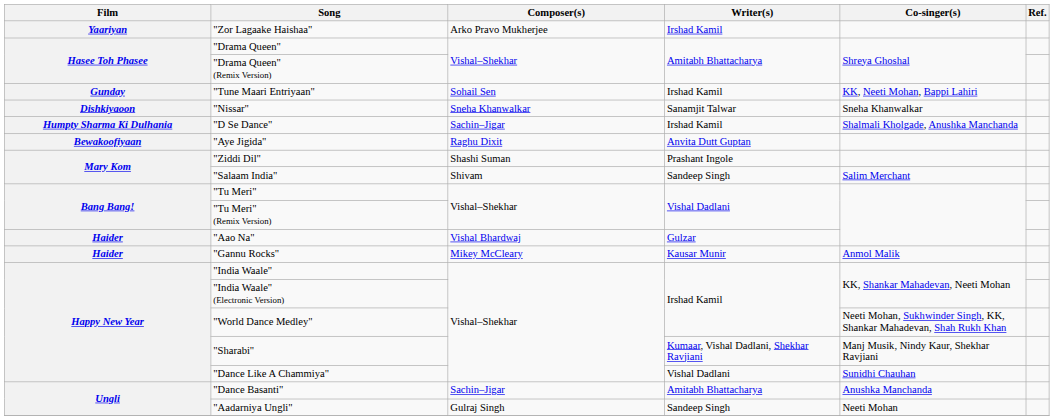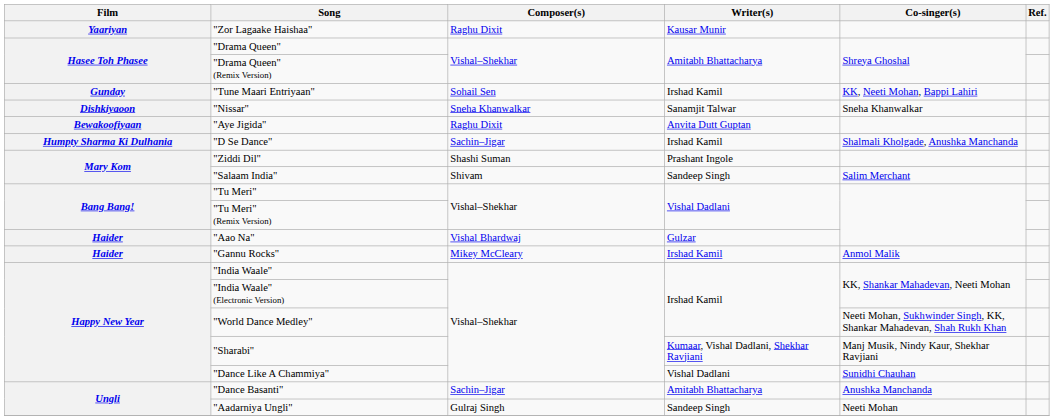"Zor Lagaake Haishaa" | Composer(s): Arko Pravo Mukherjee -> Raghu Dixit
"Zor Lagaake Haishaa" | Writer(s): Irshad Kamil -> Kausar Munir
rows swapped: "Aye Jigida" <-> "D Se Dance"
"Gannu Rocks" | Writer(s): Kausar Munir -> Irshad Kamil
